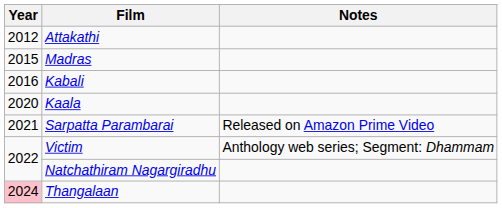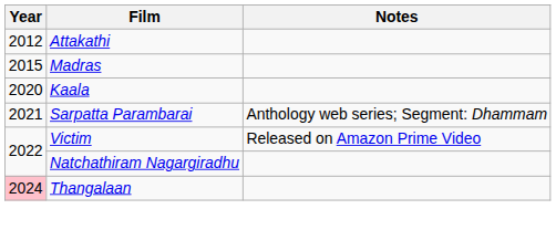- row: 2016 | Kabali
Sarpatta Parambarai | Notes: Released on Amazon Prime Video -> Anthology web series; Segment: Dhammam
Victim | Notes: Anthology web series; Segment: Dhammam -> Released on Amazon Prime Video
